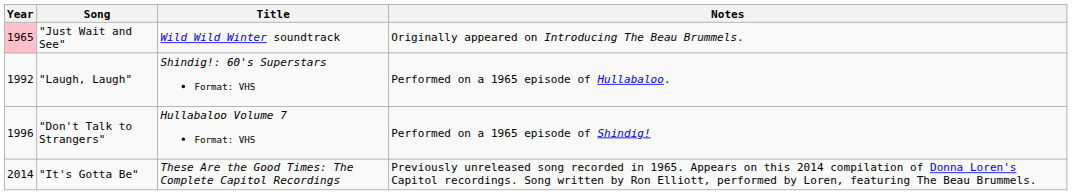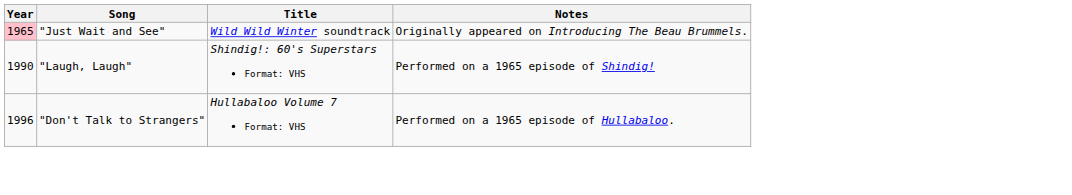"Laugh, Laugh" | Year: 1992 -> 1990
"Laugh, Laugh" | Notes: Performed on a 1965 episode of Hullabaloo. -> Performed on a 1965 episode of Shindig!
"Don't Talk to Strangers" | Notes: Performed on a 1965 episode of Shindig! -> Performed on a 1965 episode of Hullabaloo.
- row: 2014 | "It's Gotta Be" | These Are the Good Times: The Complete Capitol Recordings | Previously unreleased song recorded in 1965. Appears on this 2014 compilation of Donna Loren's Capitol recordings. Song written by Ron Elliott, performed by Loren, featuring The Beau Brummels.
